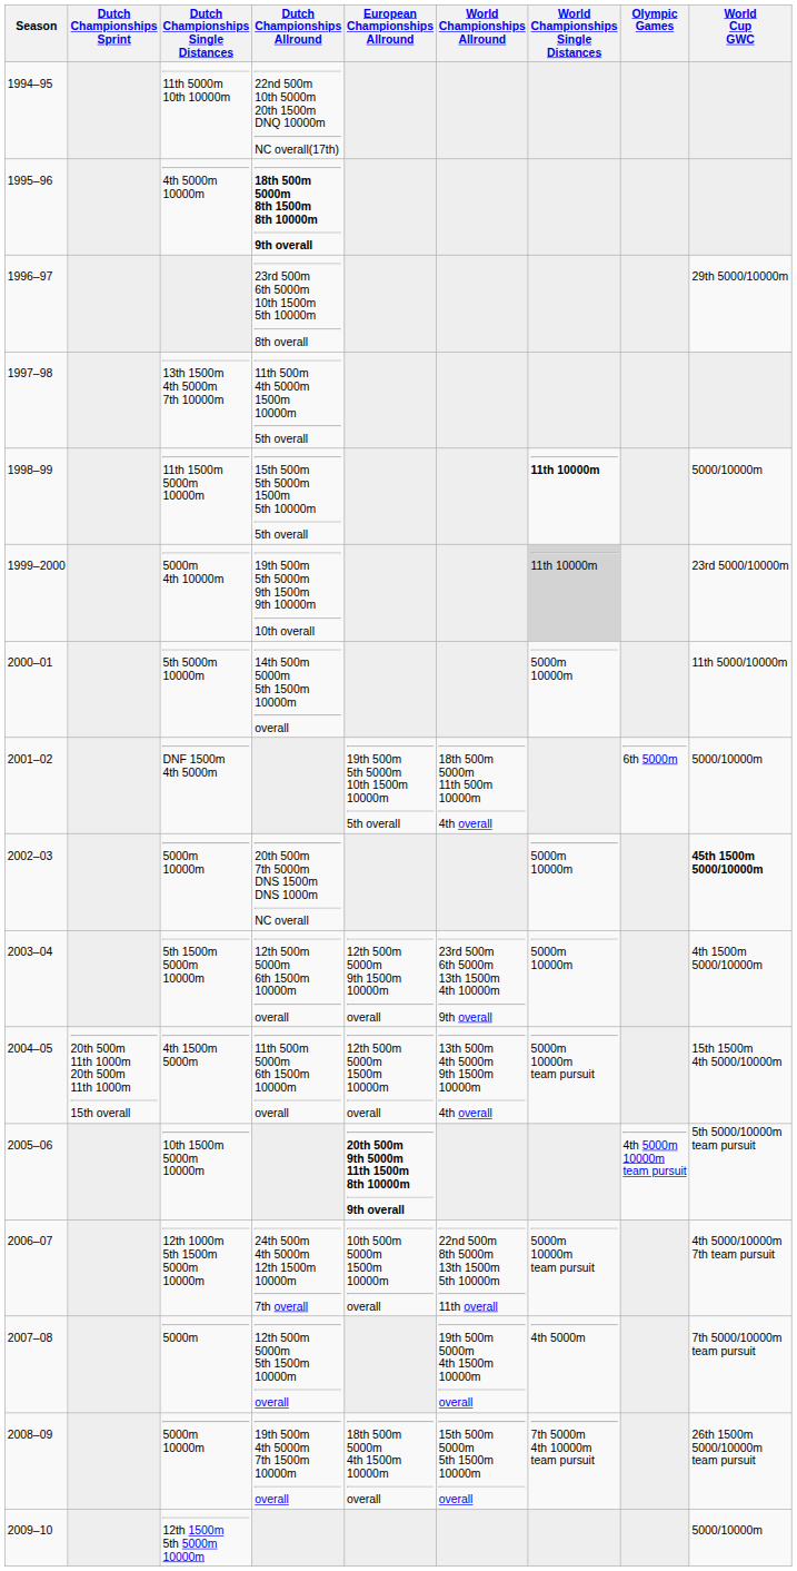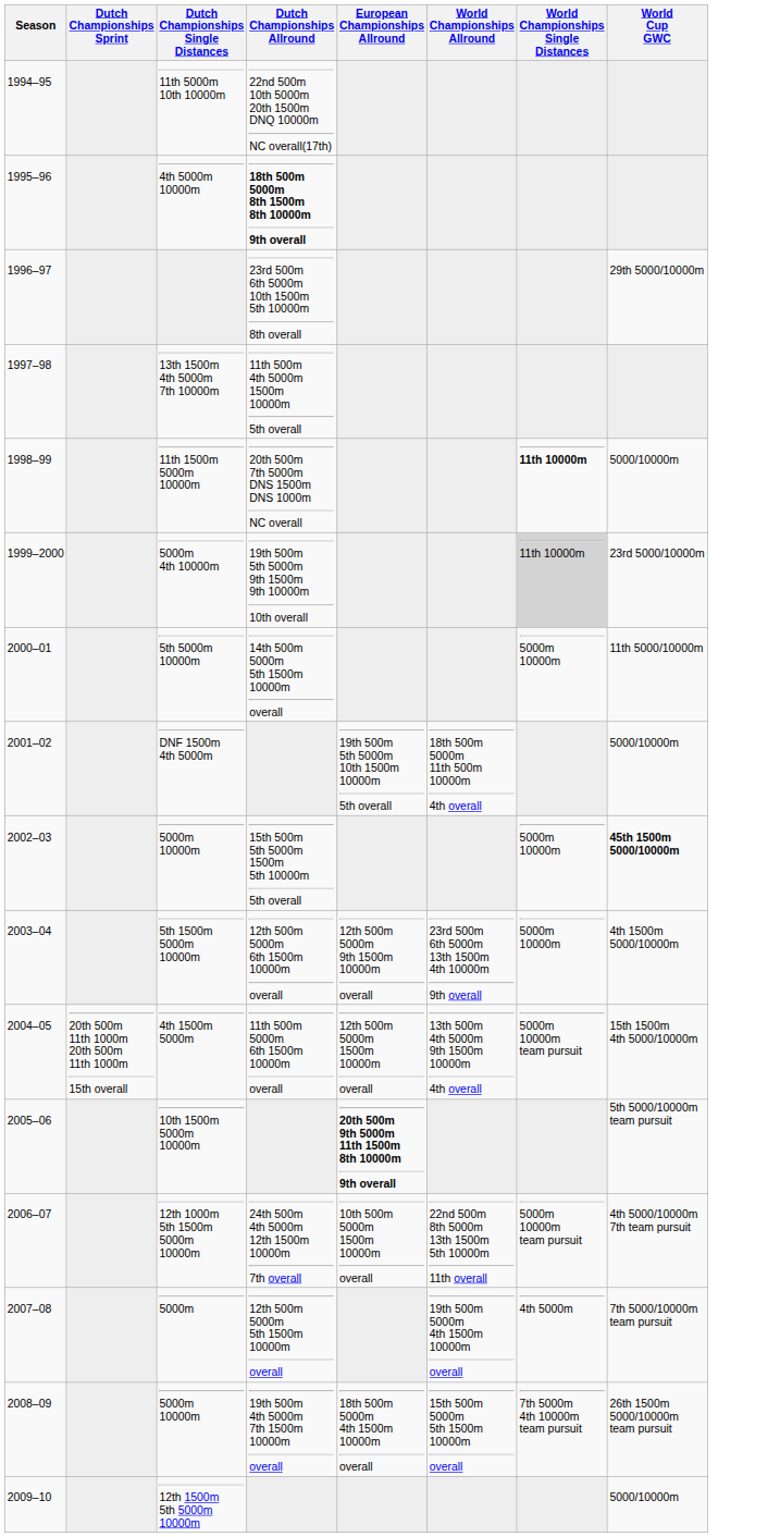- column: Olympic Games | 6th 5000m | 4th 5000m 10000m team pursuit
11th 1500m 5000m 10000m | Dutch Championships Allround: 15th 500m 5th 5000m 1500m 5th 10000m 5th overall -> 20th 500m 7th 5000m DNS 1500m DNS 1000m NC overall
2002–03 / 5000m 10000m | Dutch Championships Allround: 20th 500m 7th 5000m DNS 1500m DNS 1000m NC overall -> 15th 500m 5th 5000m 1500m 5th 10000m 5th overall
